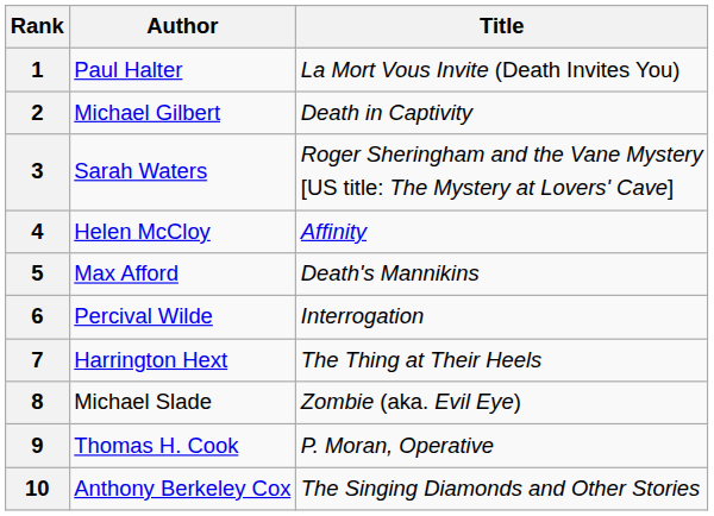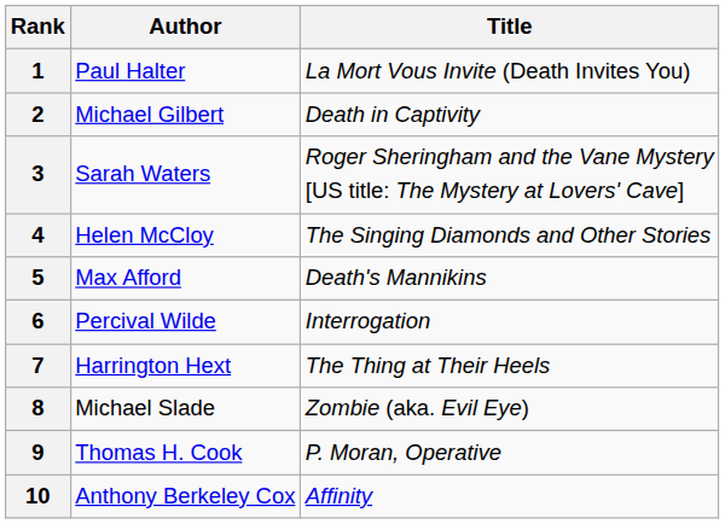4 | Title: Affinity -> The Singing Diamonds and Other Stories
10 | Title: The Singing Diamonds and Other Stories -> Affinity
